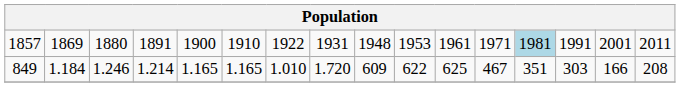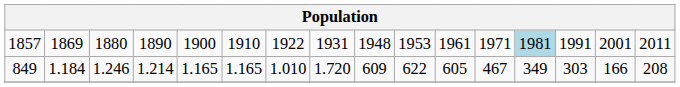1857 | column 4: 1891 -> 1890
849 | column 11: 625 -> 605
849 | column 13: 351 -> 349
